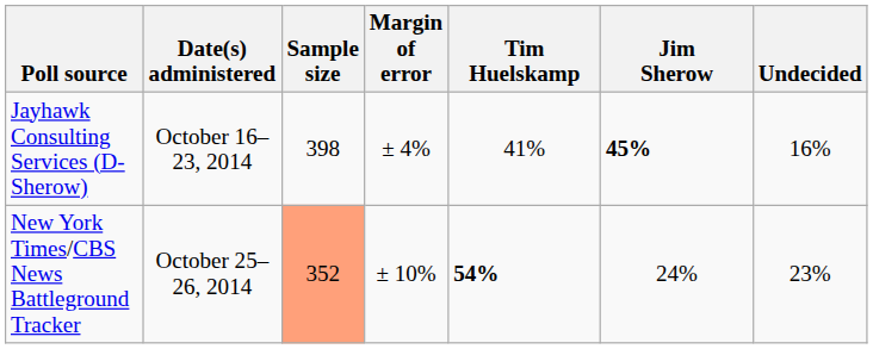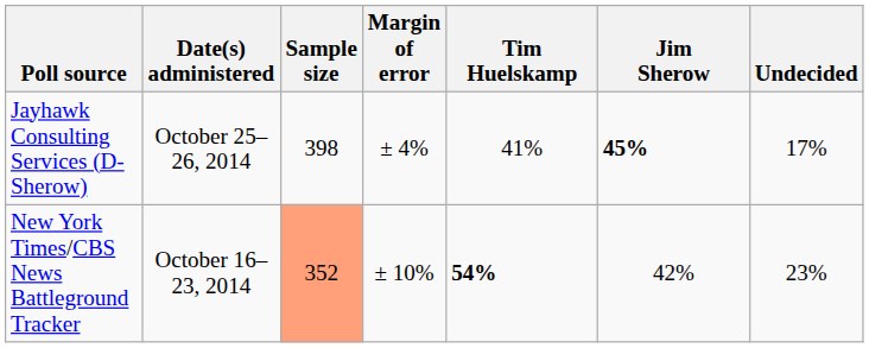Jayhawk Consulting Services (D-Sherow) | Date(s) administered: October 16–23, 2014 -> October 25–26, 2014
Jayhawk Consulting Services (D-Sherow) | Undecided: 16% -> 17%
New York Times/CBS News Battleground Tracker | Date(s) administered: October 25–26, 2014 -> October 16–23, 2014
New York Times/CBS News Battleground Tracker | Jim Sherow: 24% -> 42%
